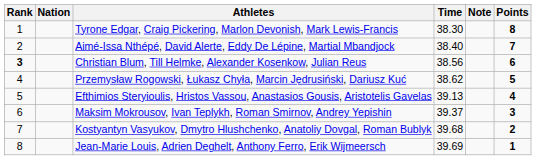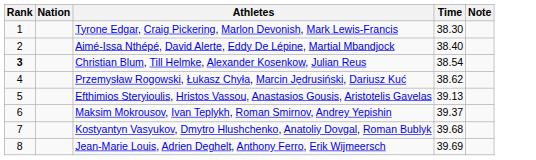- column: Points | 8 | 7 | 6 | 5 | 4 | 3 | 2 | 1
Christian Blum, Till Helmke, Alexander Kosenkow, Julian Reus | Time: 38.56 -> 38.54
